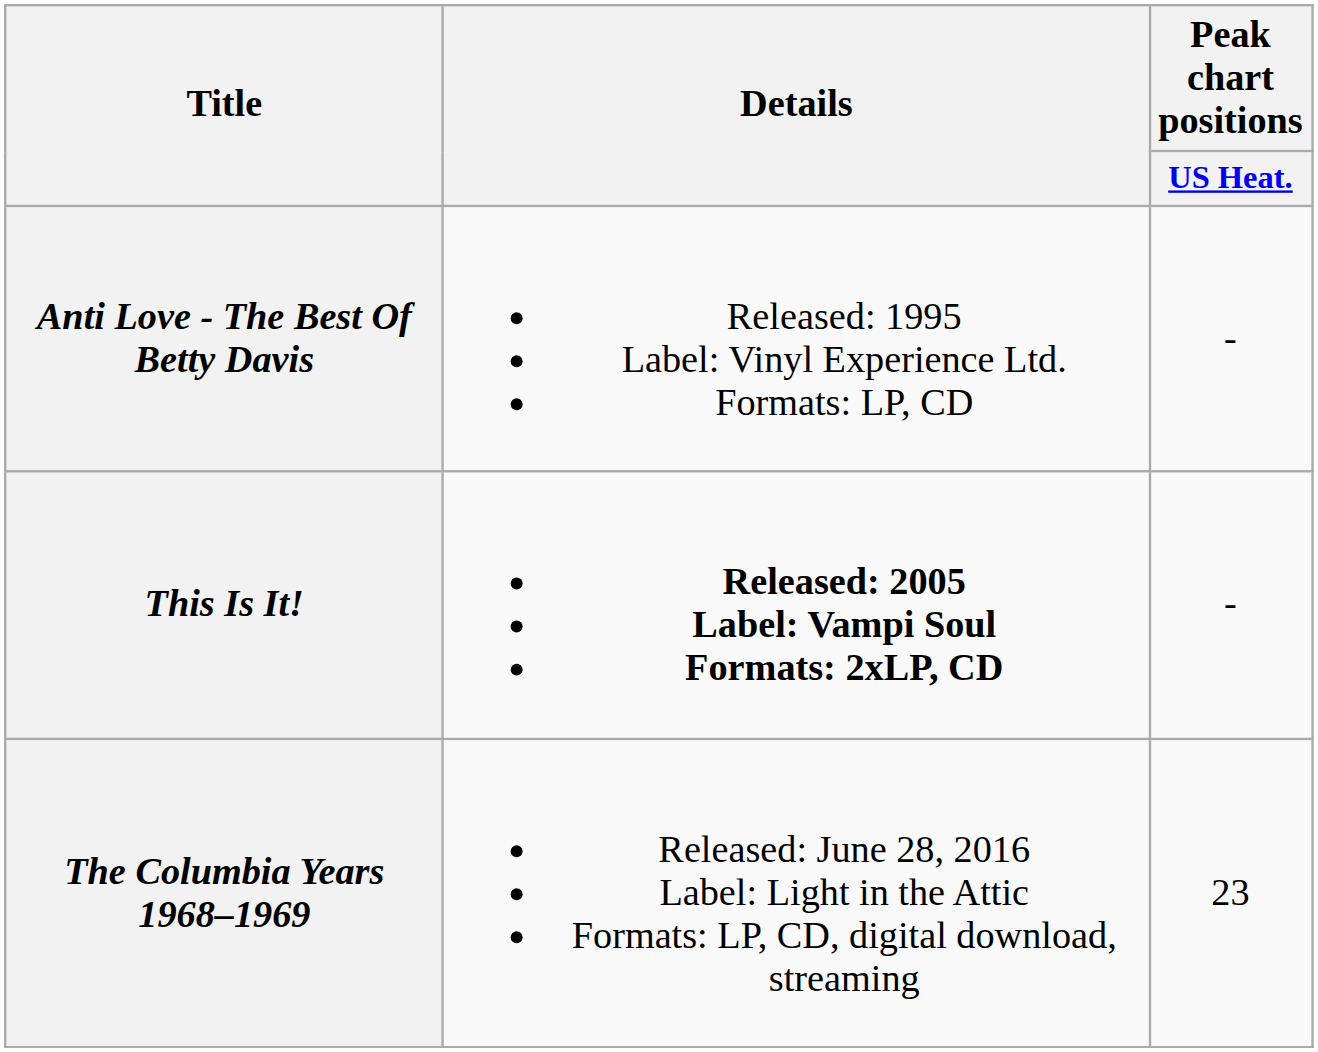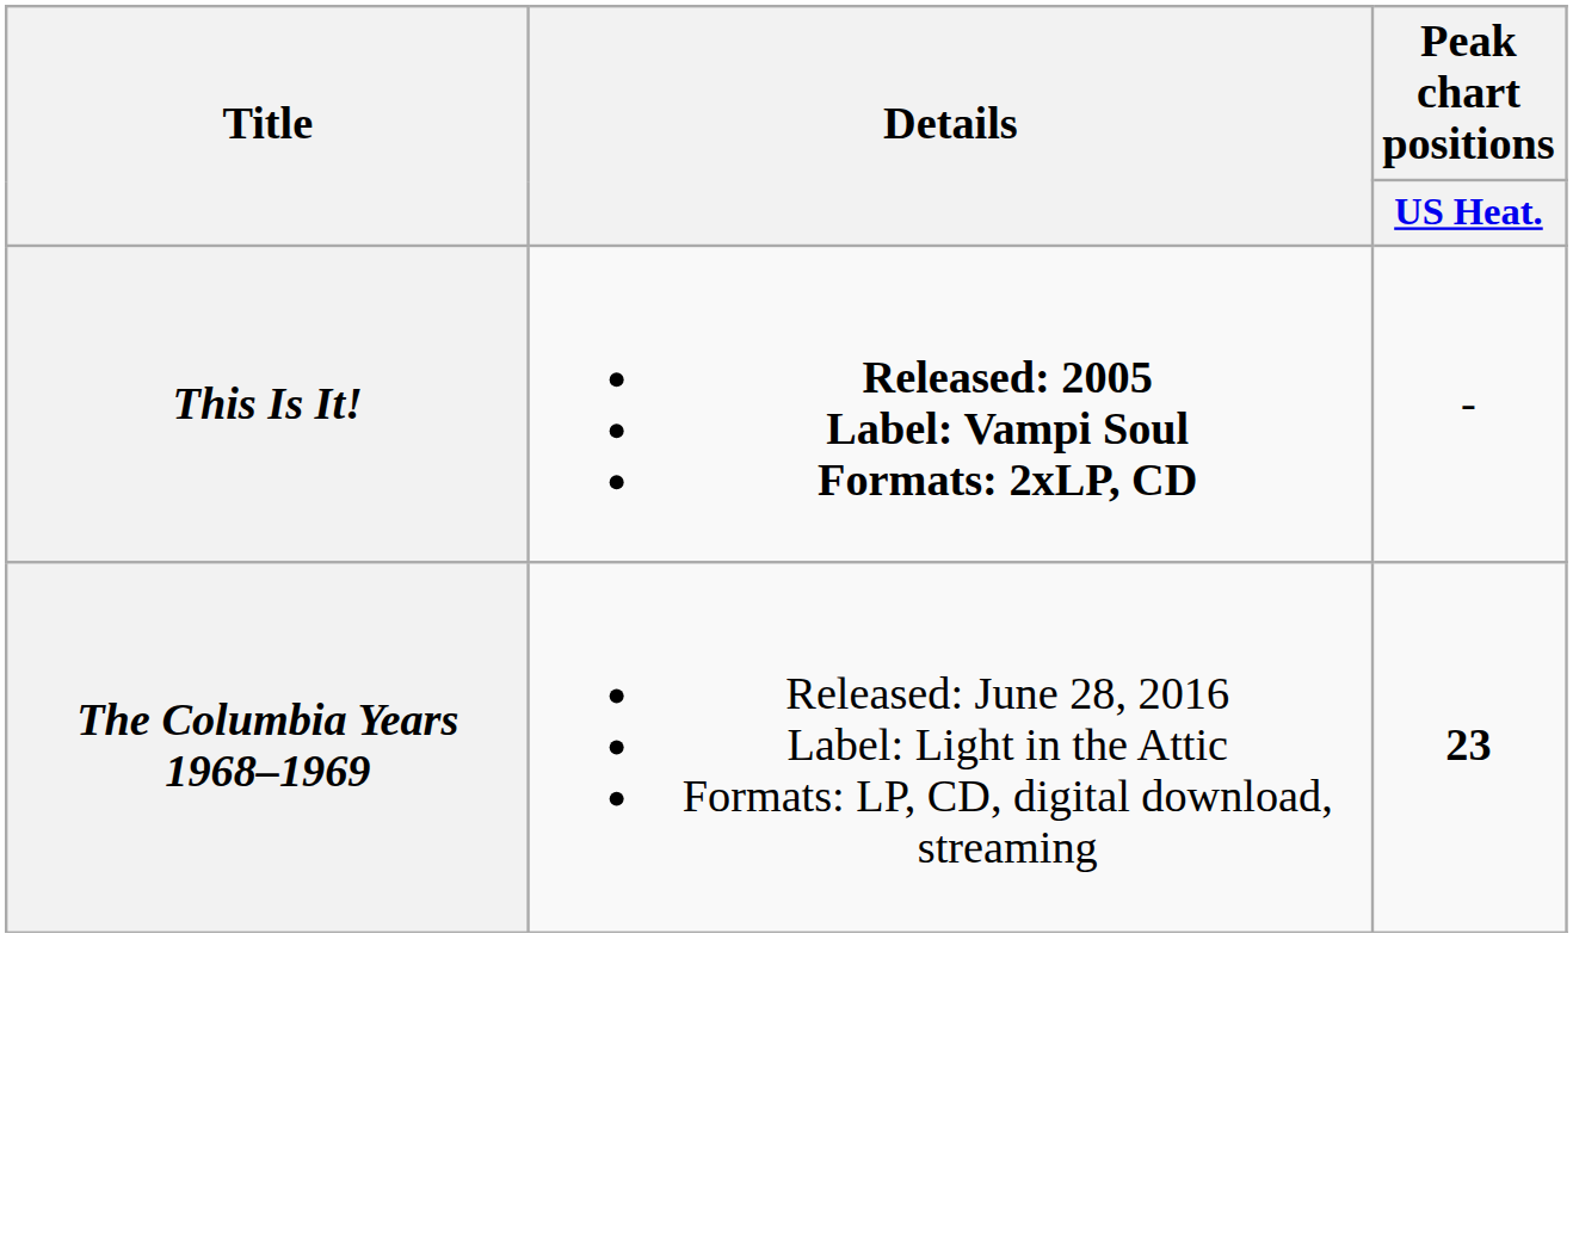- row: Anti Love - The Best Of Betty Davis | Released: 1995 Label: Vinyl Experience Ltd. Formats: LP, CD | -
The Columbia Years 1968–1969 | Peak chart positions / US Heat.: normal -> bold
